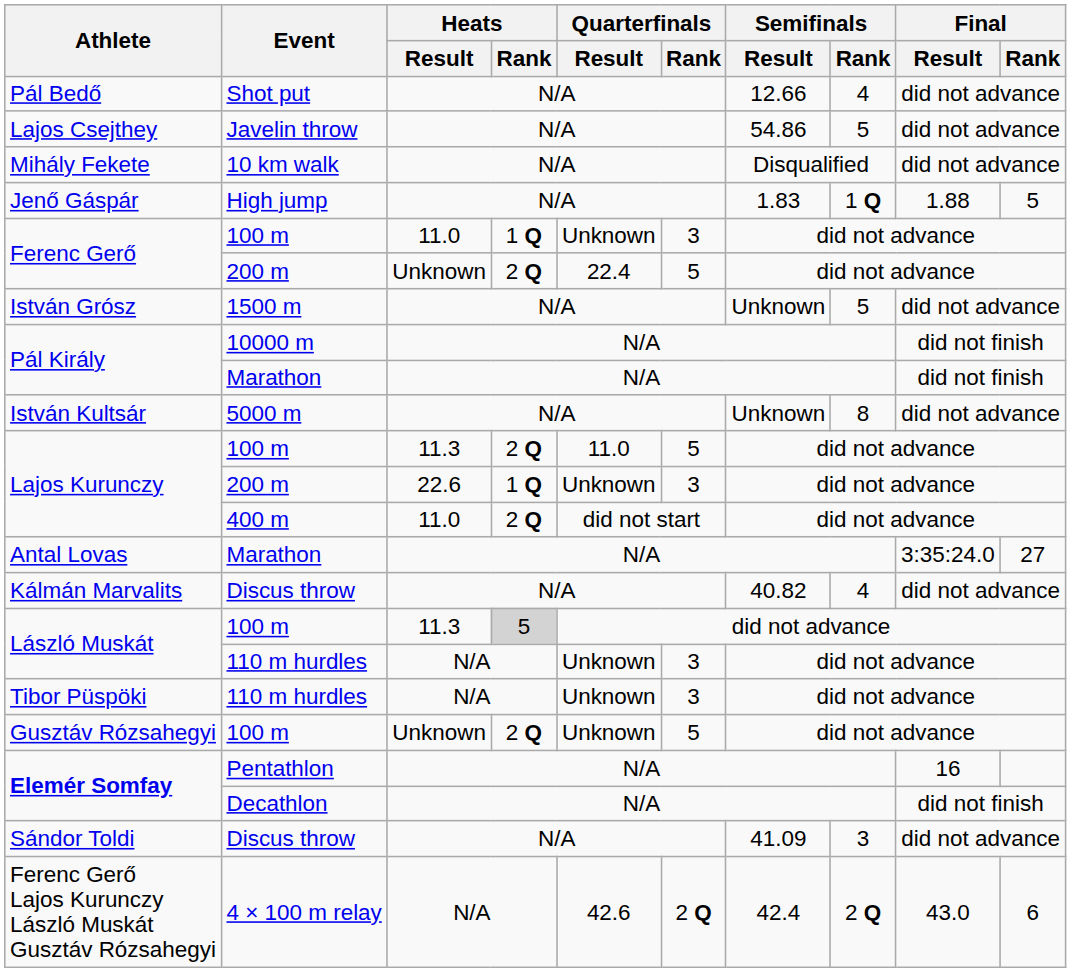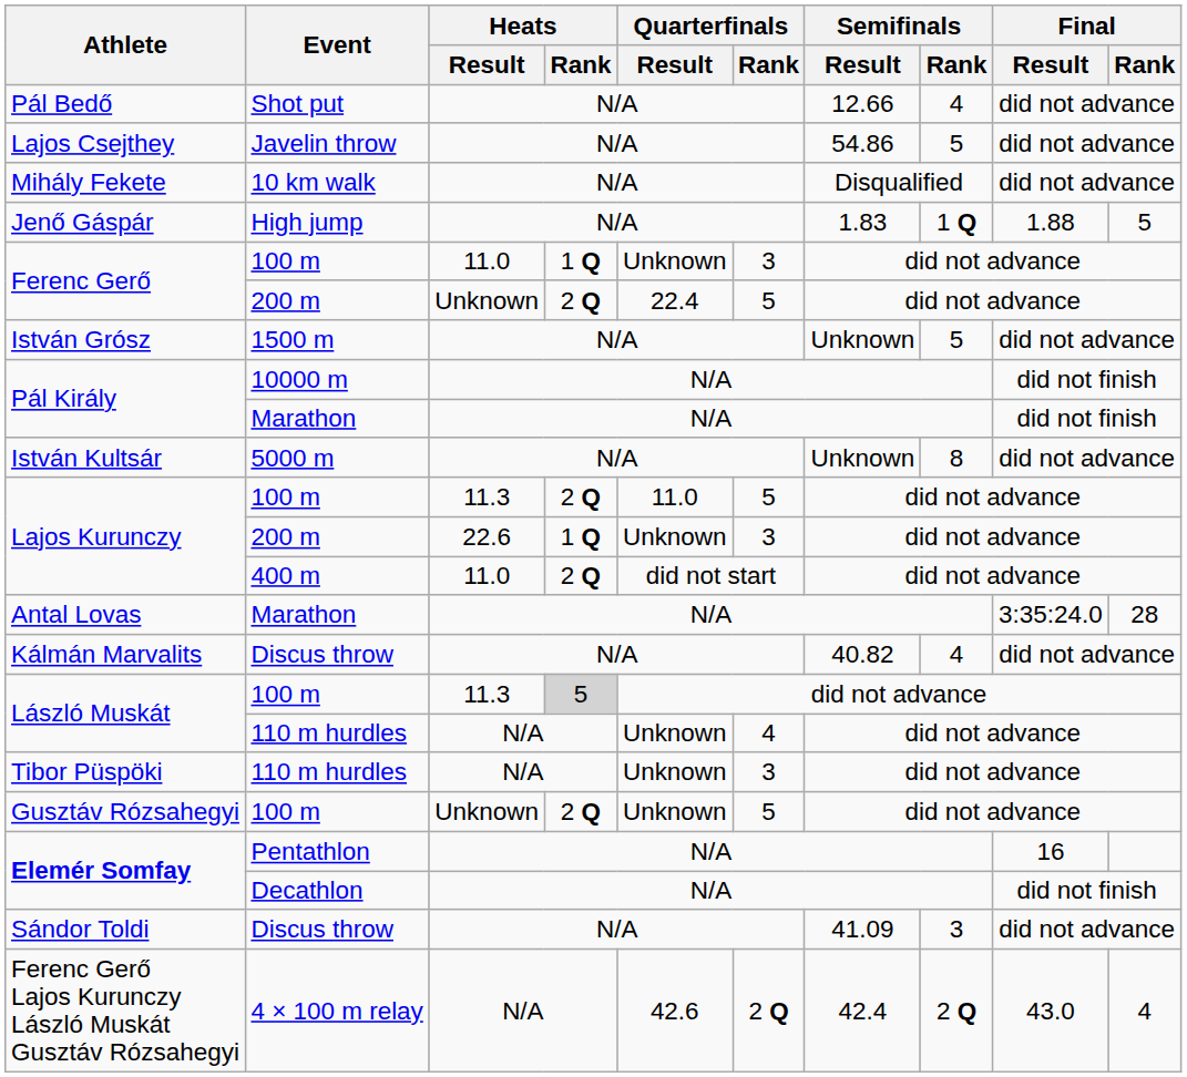Antal Lovas | Final / Rank: 27 -> 28
László Muskát / 110 m hurdles | Quarterfinals / Rank: 3 -> 4
Ferenc Gerő Lajos Kurunczy László Muskát Gusztáv Rózsahegyi | Final / Rank: 6 -> 4
